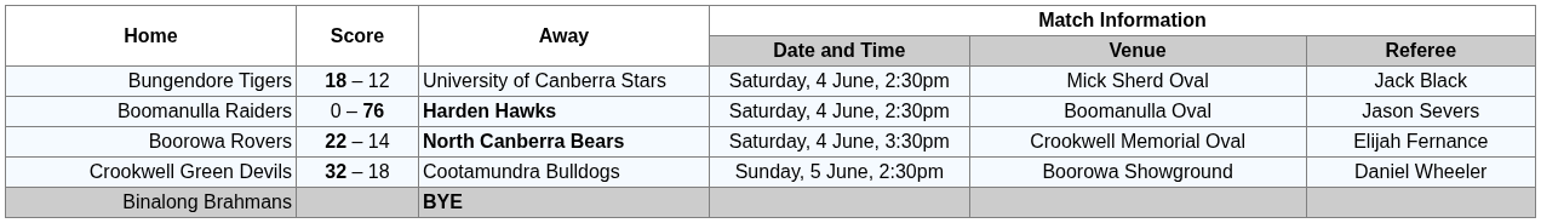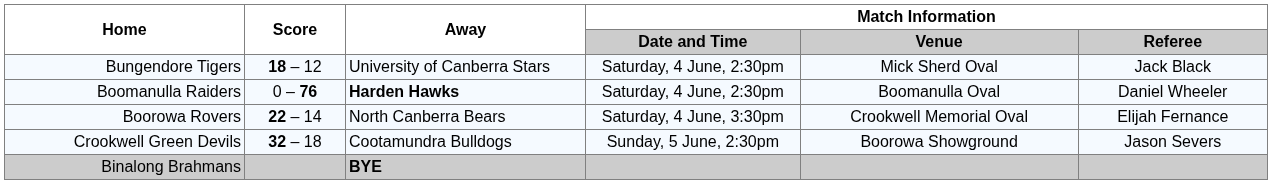Boomanulla Raiders | Match Information / Referee: Jason Severs -> Daniel Wheeler
Boorowa Rovers | Away: bold -> normal
Crookwell Green Devils | Match Information / Referee: Daniel Wheeler -> Jason Severs
